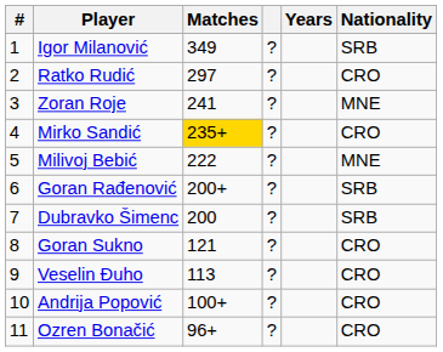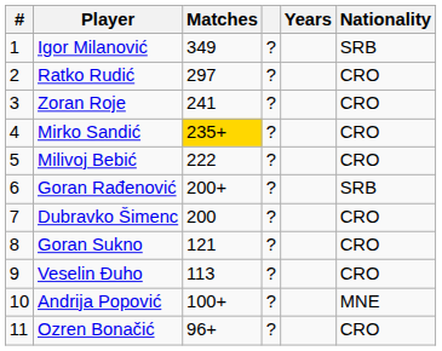Zoran Roje | Nationality: MNE -> CRO
Milivoj Bebić | Nationality: MNE -> CRO
Dubravko Šimenc | Nationality: SRB -> CRO
Andrija Popović | Nationality: CRO -> MNE
